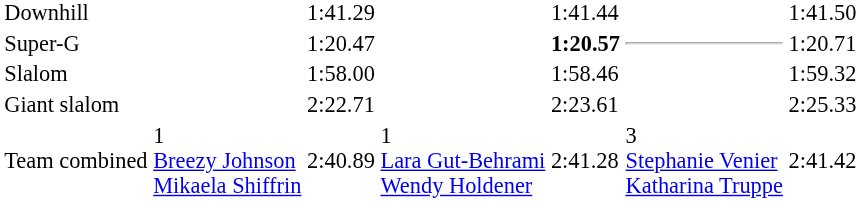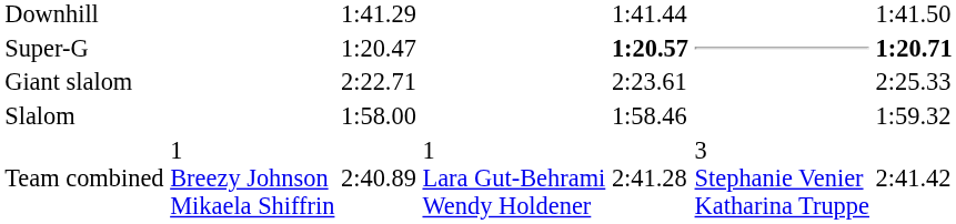Super-G | column 7: normal -> bold
rows swapped: Giant slalom <-> Slalom
